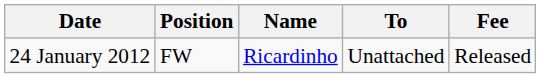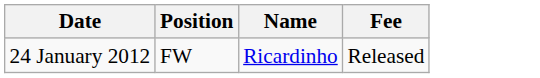- column: To | Unattached
